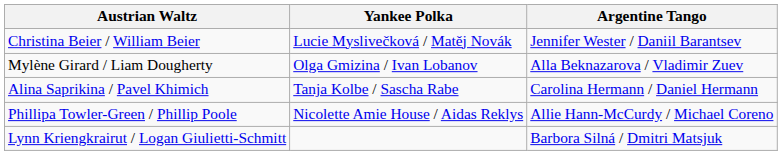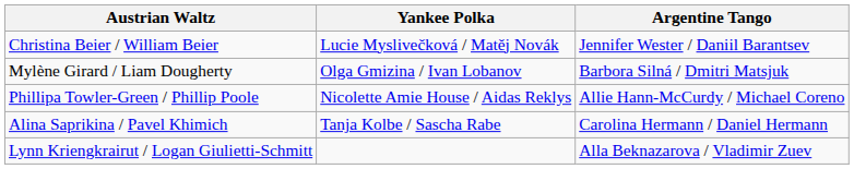Mylène Girard / Liam Dougherty | Argentine Tango: Alla Beknazarova / Vladimir Zuev -> Barbora Silná / Dmitri Matsjuk
rows swapped: Phillipa Towler-Green / Phillip Poole <-> Alina Saprikina / Pavel Khimich
Lynn Kriengkrairut / Logan Giulietti-Schmitt | Argentine Tango: Barbora Silná / Dmitri Matsjuk -> Alla Beknazarova / Vladimir Zuev
